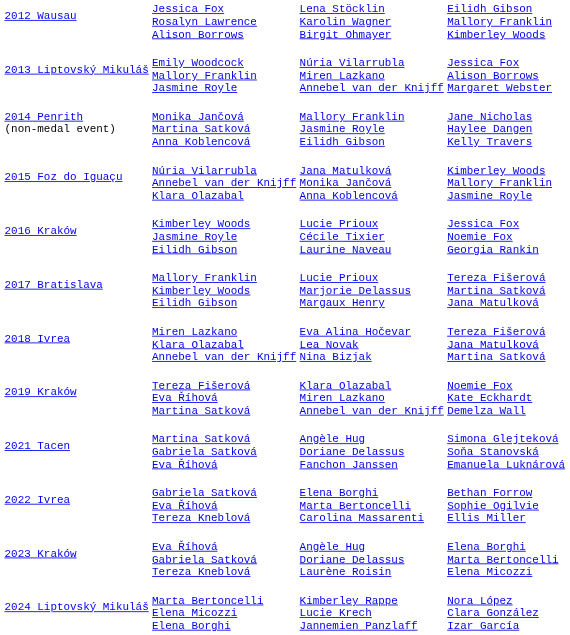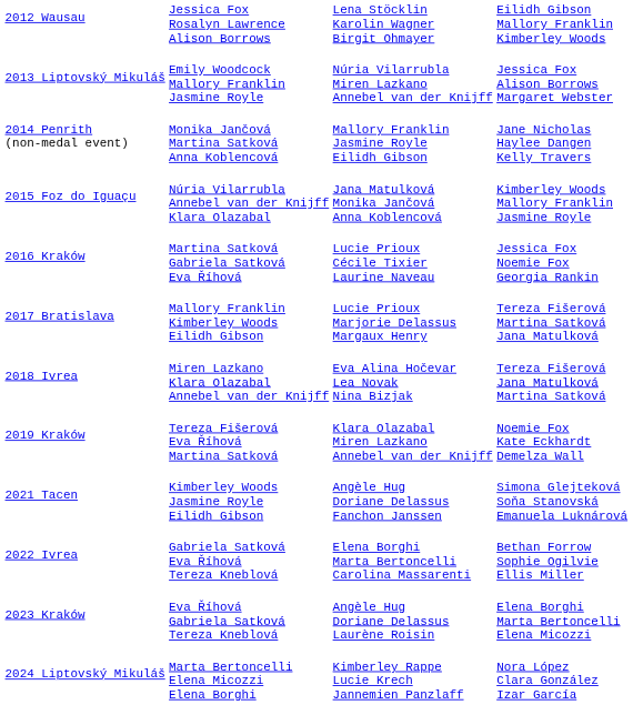2016 Kraków | column 2: Kimberley Woods Jasmine Royle Eilidh Gibson -> Martina Satková Gabriela Satková Eva Říhová
2021 Tacen | column 2: Martina Satková Gabriela Satková Eva Říhová -> Kimberley Woods Jasmine Royle Eilidh Gibson
